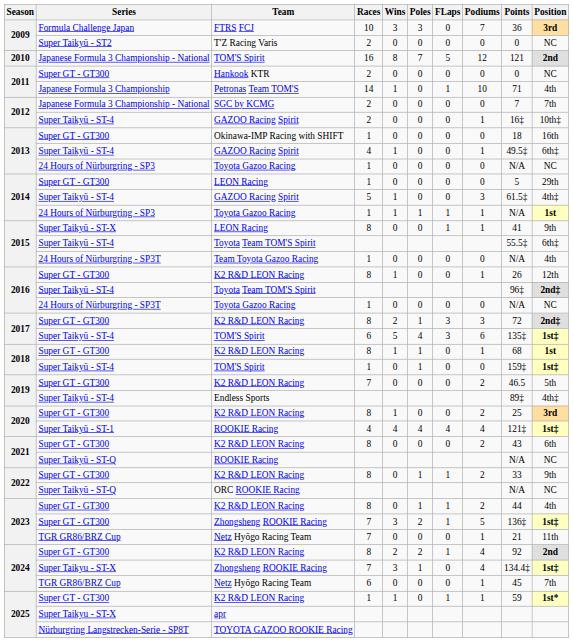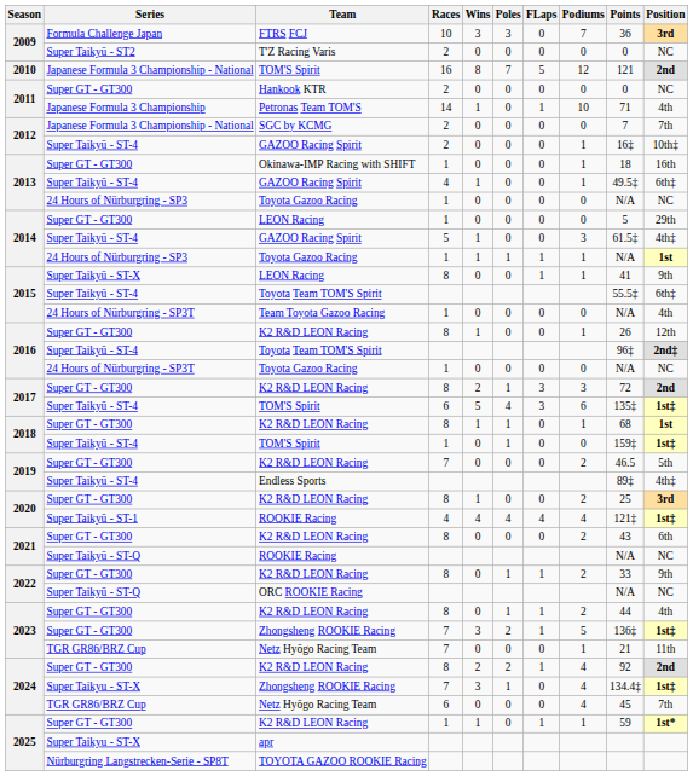Okinawa-IMP Racing with SHIFT | Podiums: 0 -> 1
2017 / K2 R&D LEON Racing | Position: 2nd‡ -> 2nd
2024 / Netz Hyōgo Racing Team | Podiums: 1 -> 4
